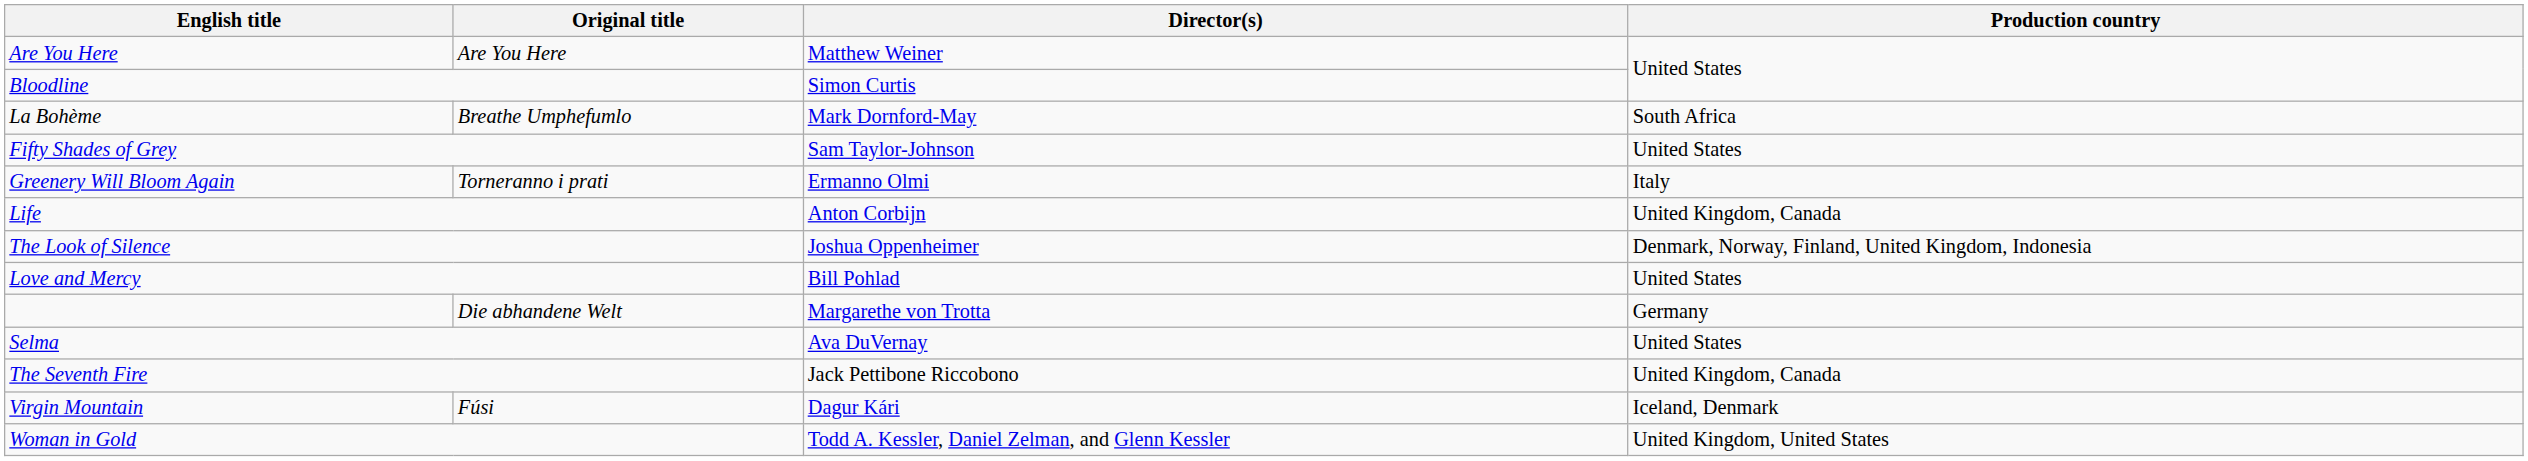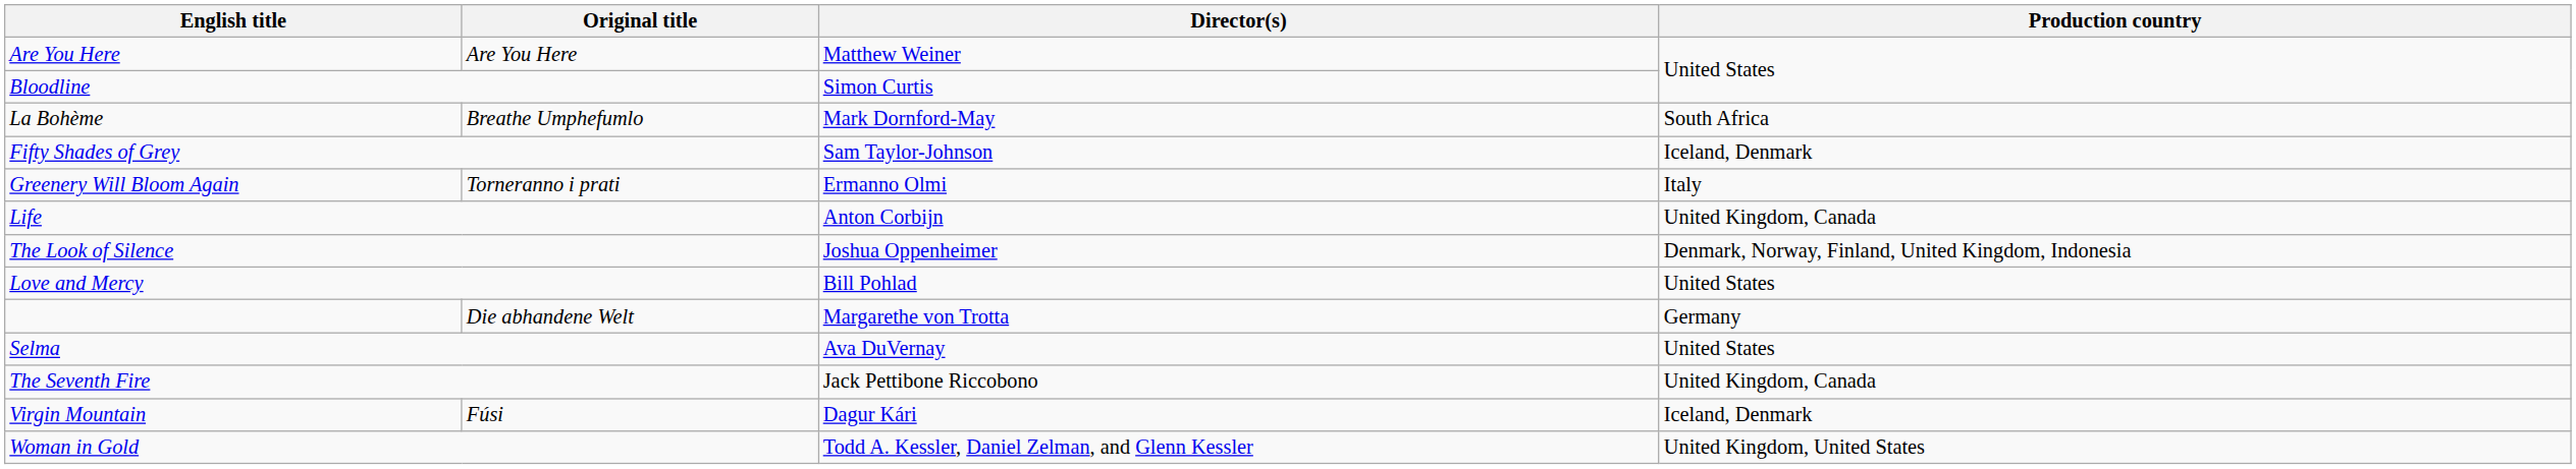Fifty Shades of Grey | Production country: United States -> Iceland, Denmark
